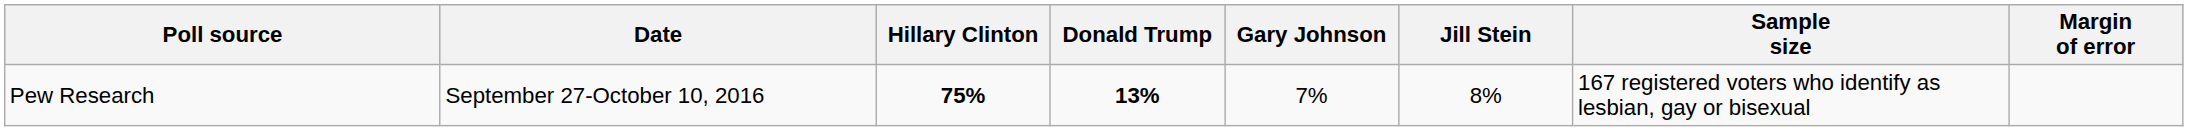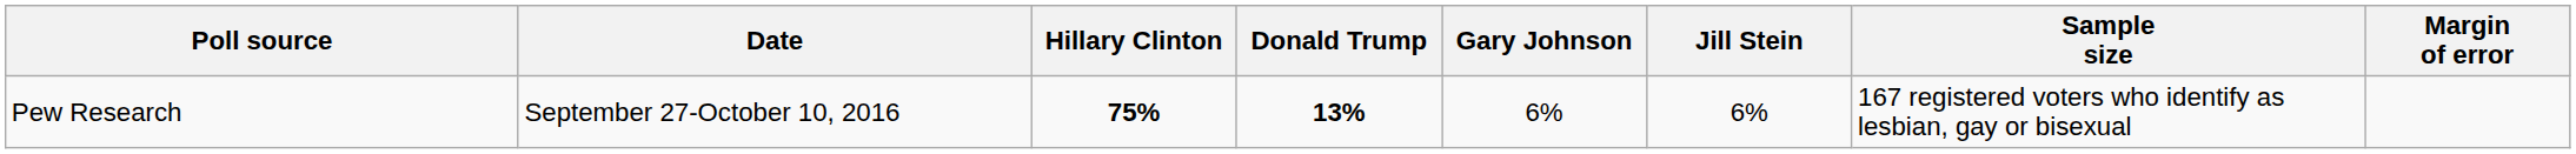Pew Research | Gary Johnson: 7% -> 6%
Pew Research | Jill Stein: 8% -> 6%
